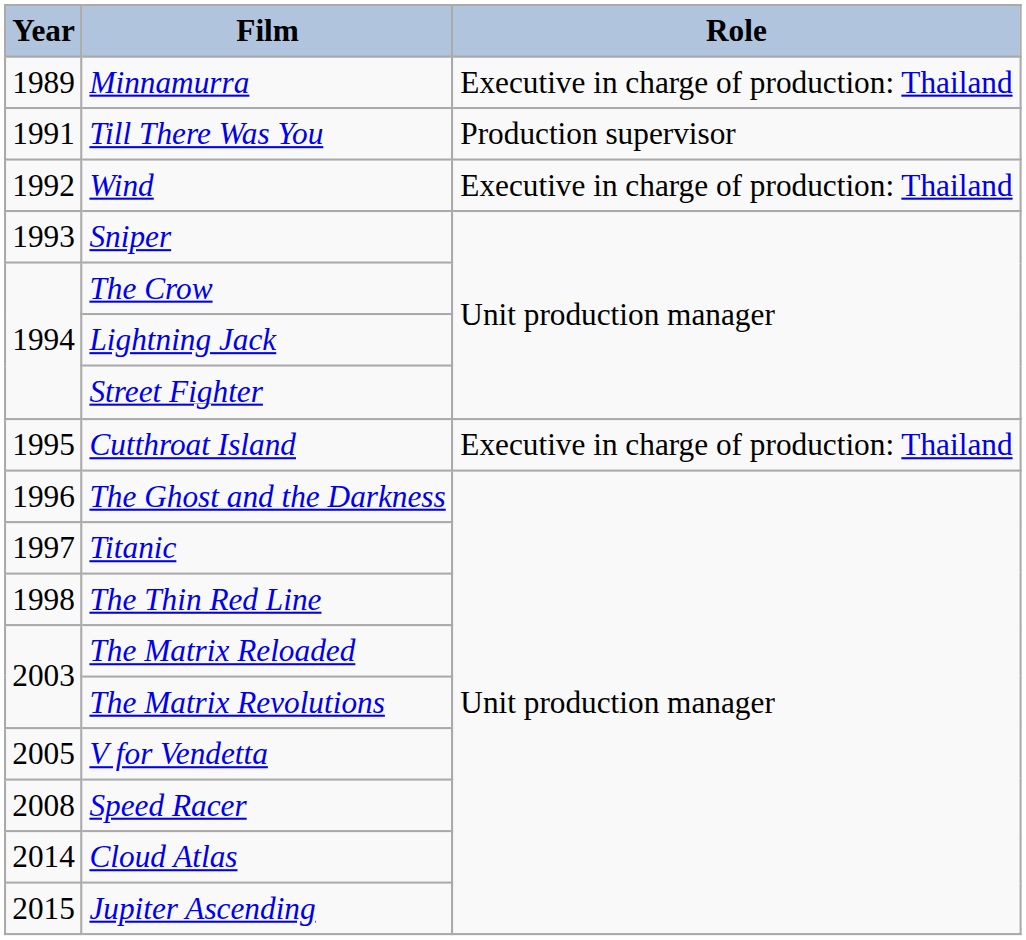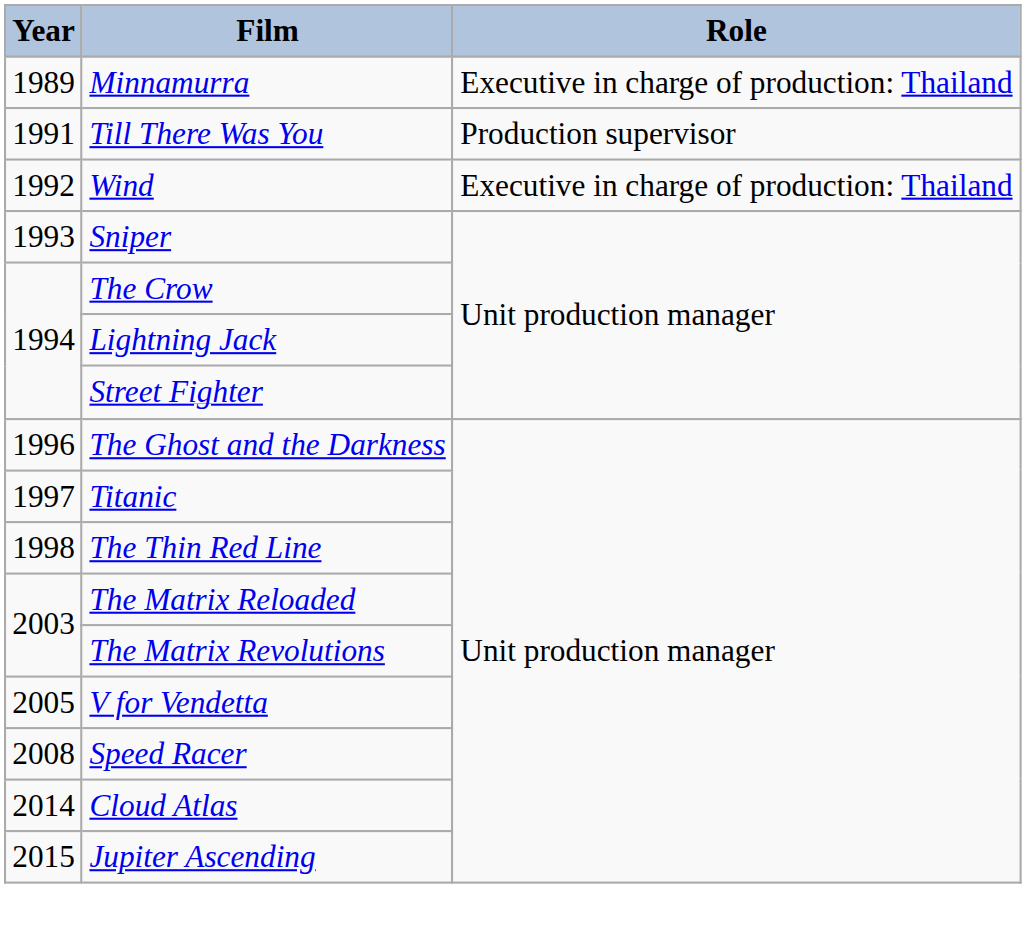- row: 1995 | Cutthroat Island | Executive in charge of production: Thailand
